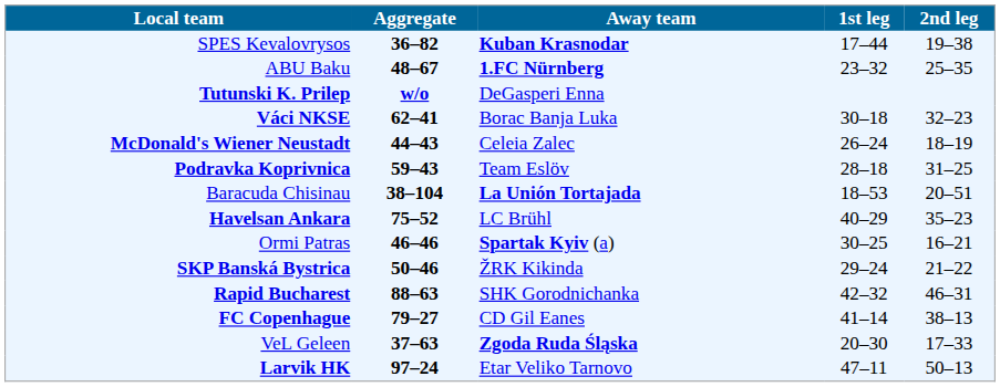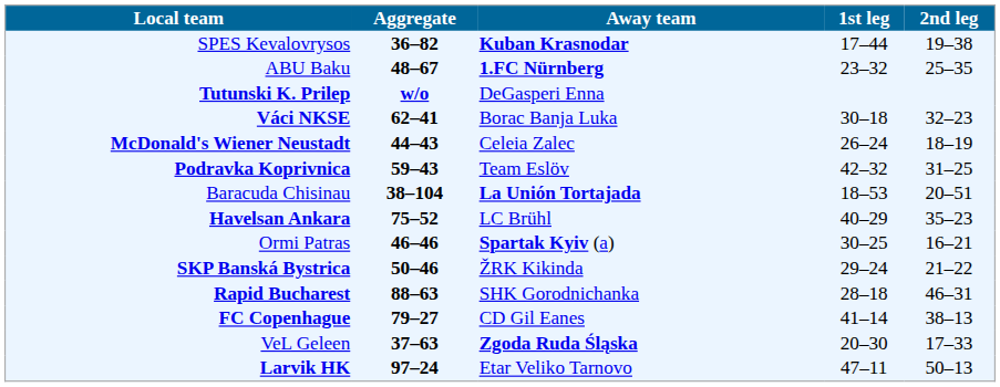Podravka Koprivnica | 1st leg: 28–18 -> 42–32
Rapid Bucharest | 1st leg: 42–32 -> 28–18
